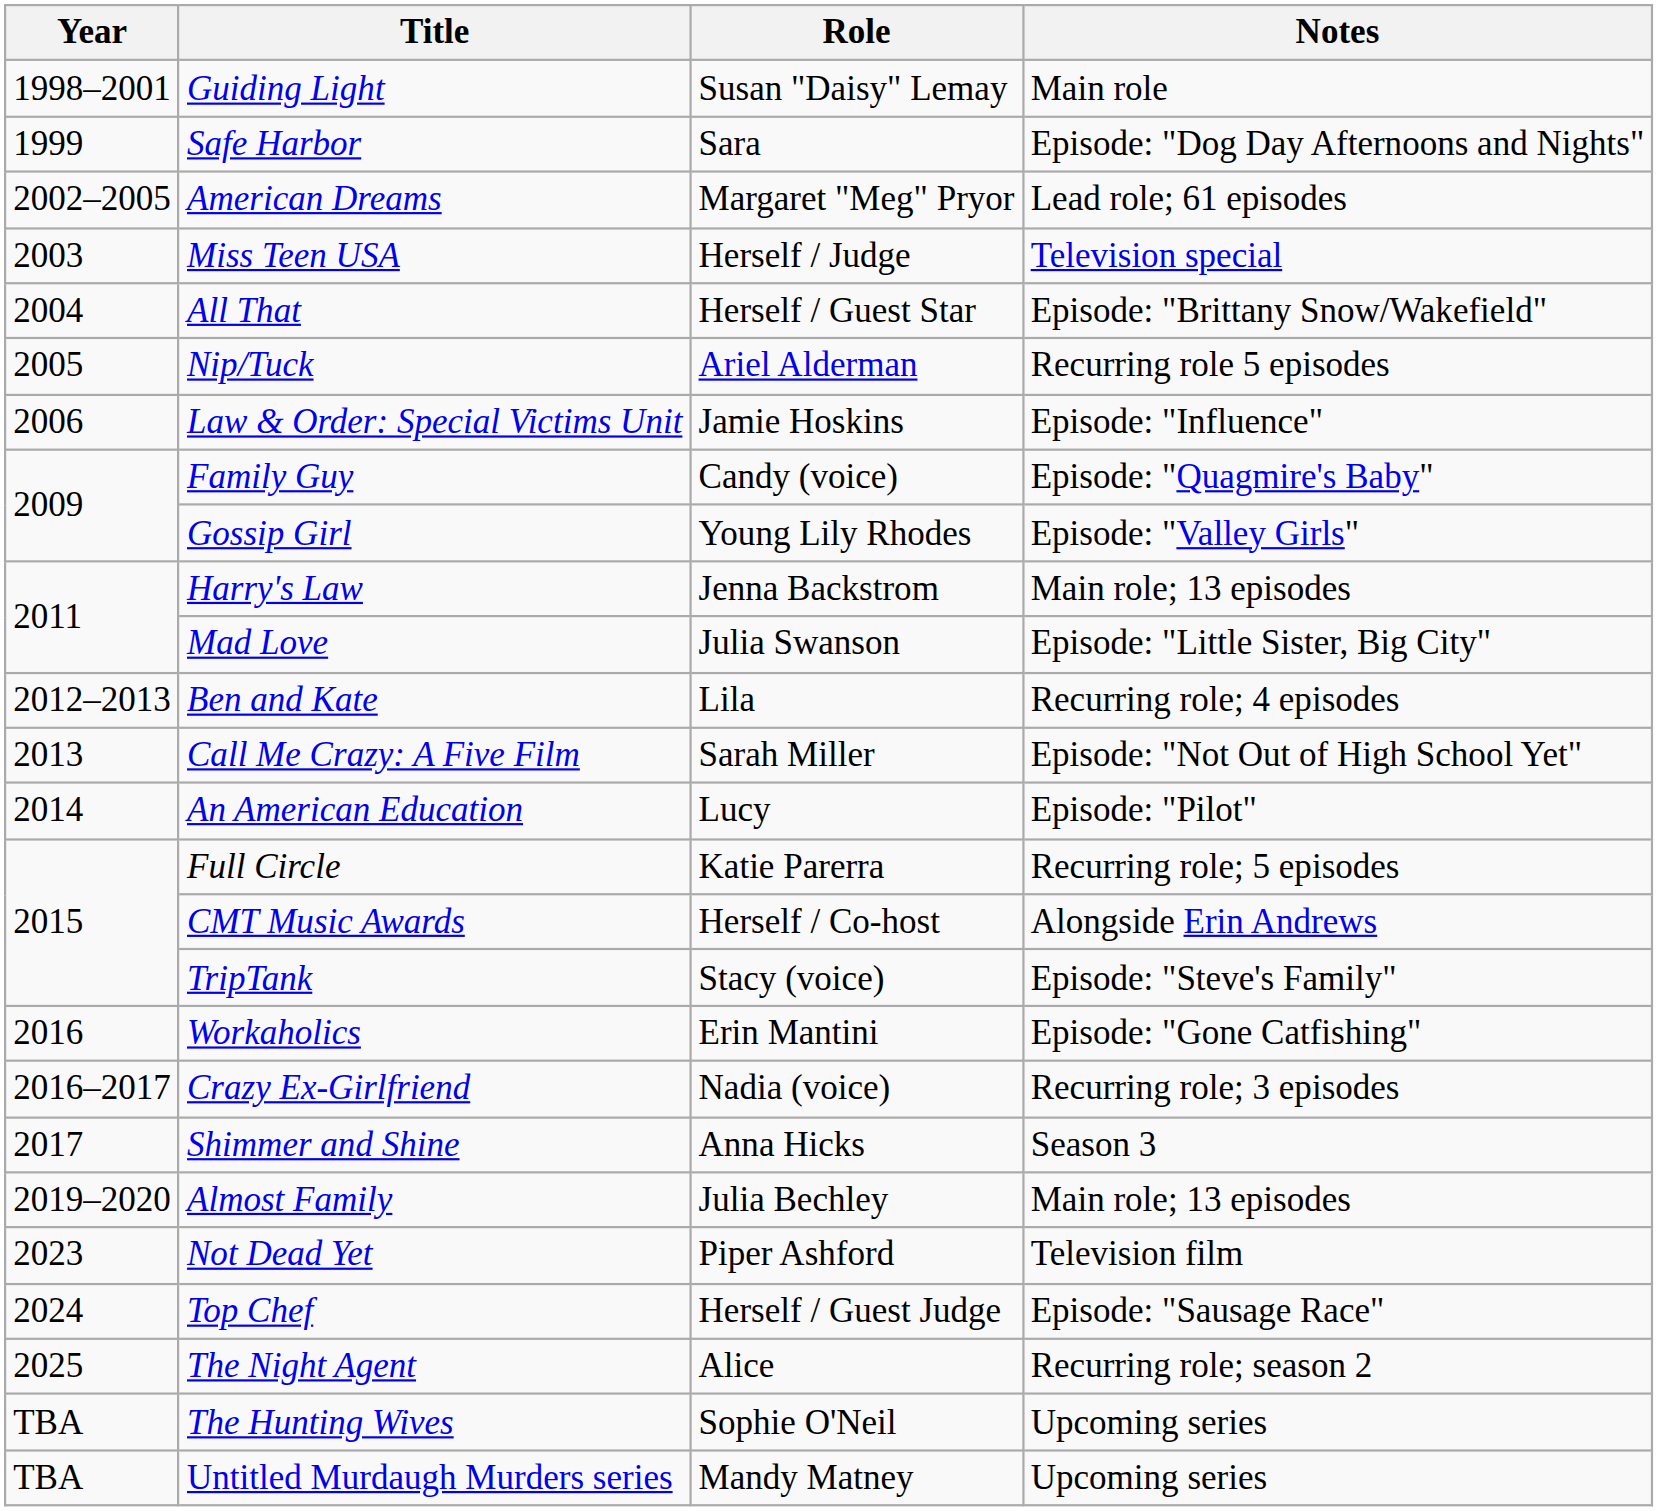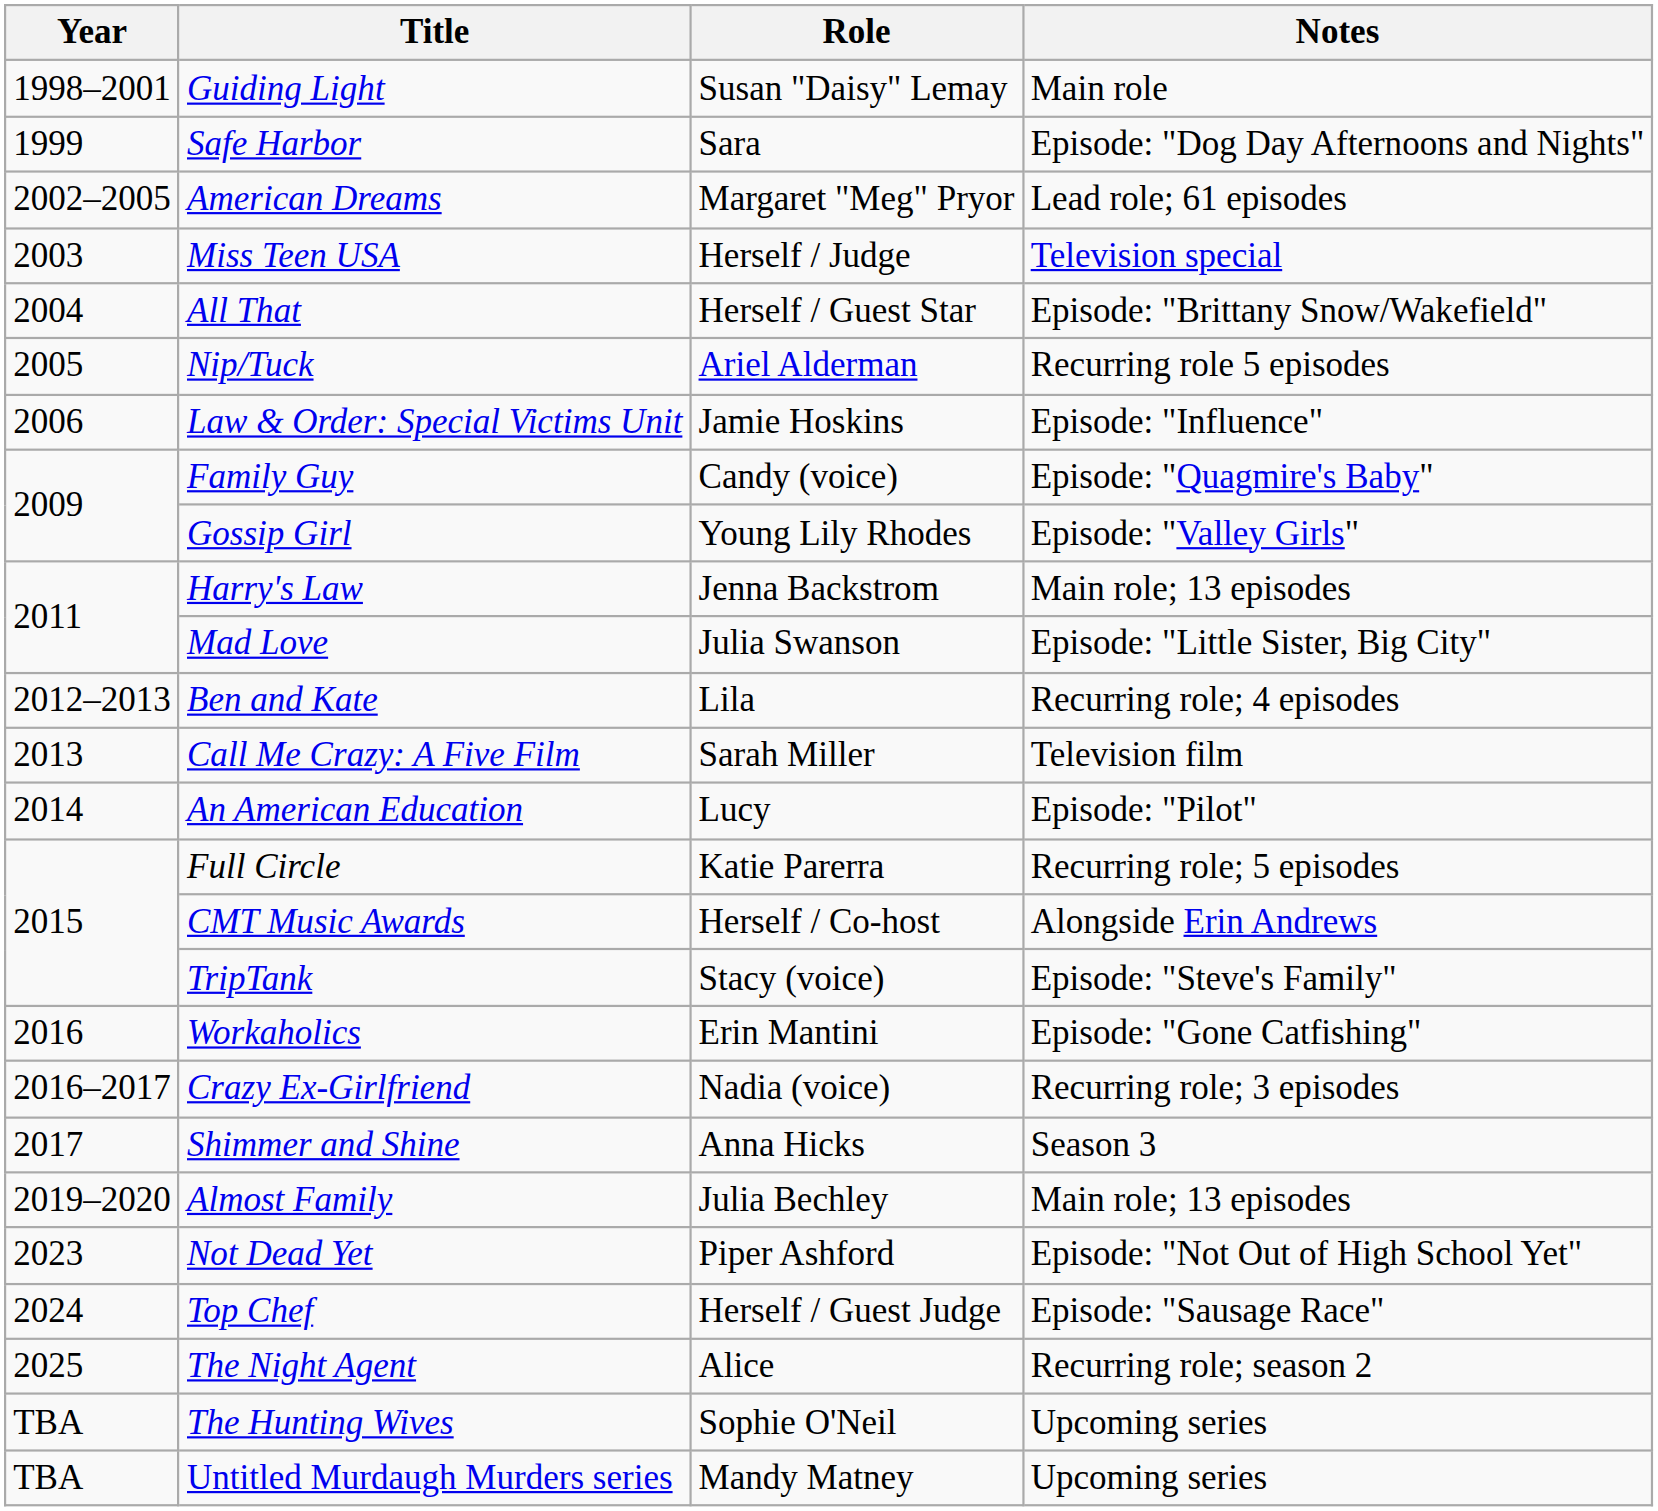Call Me Crazy: A Five Film | Notes: Episode: "Not Out of High School Yet" -> Television film
Not Dead Yet | Notes: Television film -> Episode: "Not Out of High School Yet"
